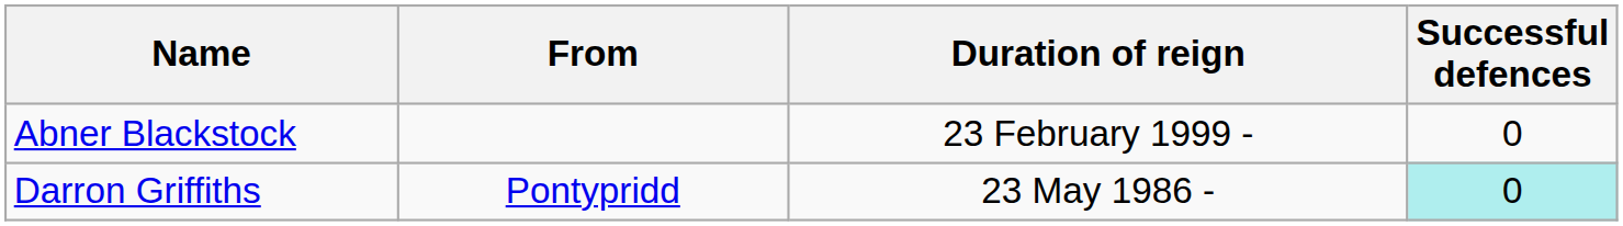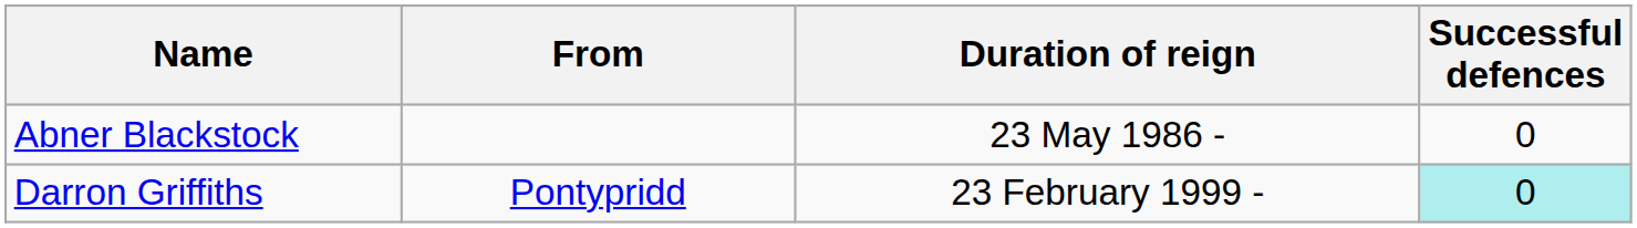Abner Blackstock | Duration of reign: 23 February 1999 - -> 23 May 1986 -
Darron Griffiths | Duration of reign: 23 May 1986 - -> 23 February 1999 -
